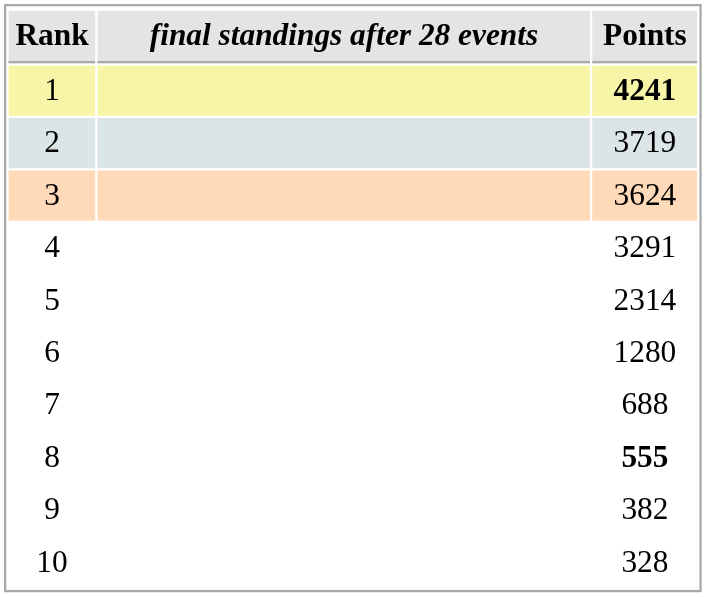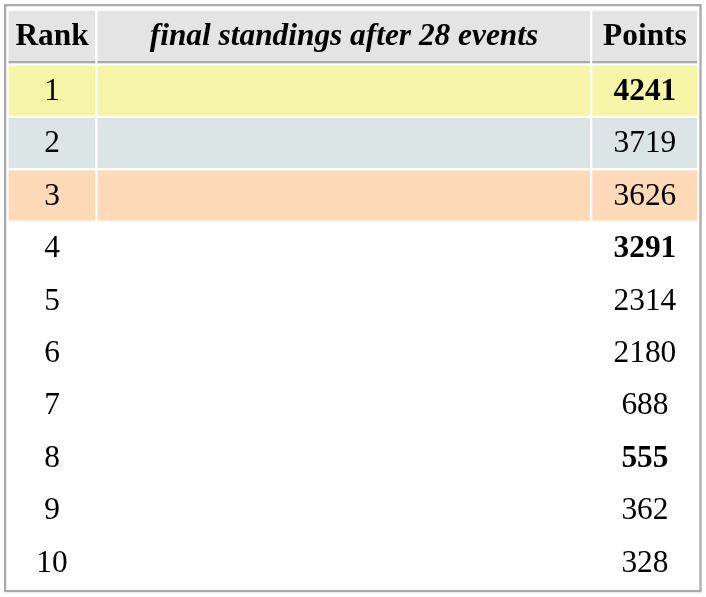3 | Points: 3624 -> 3626
4 | Points: normal -> bold
6 | Points: 1280 -> 2180
9 | Points: 382 -> 362
